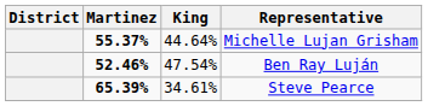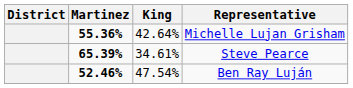Michelle Lujan Grisham | Martinez: 55.37% -> 55.36%
Michelle Lujan Grisham | King: 44.64% -> 42.64%
rows swapped: Steve Pearce <-> Ben Ray Luján
